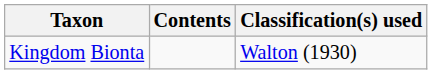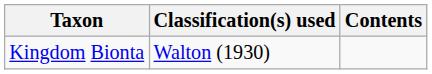columns swapped: Classification(s) used <-> Contents
